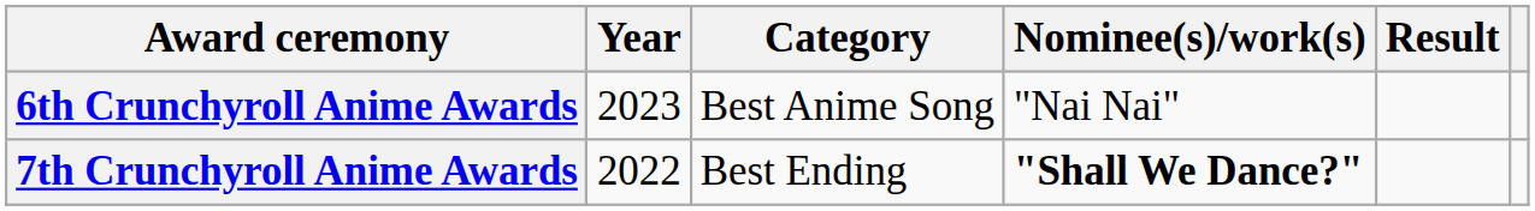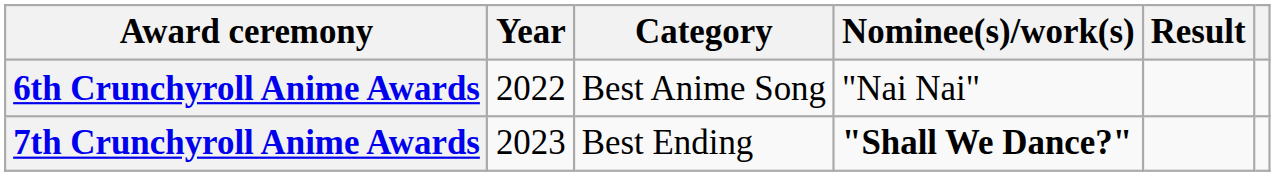6th Crunchyroll Anime Awards | Year: 2023 -> 2022
7th Crunchyroll Anime Awards | Year: 2022 -> 2023
